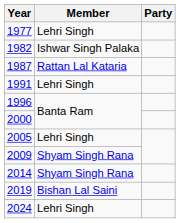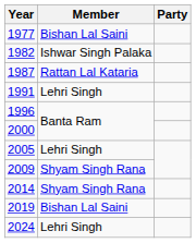1977 | Member: Lehri Singh -> Bishan Lal Saini
